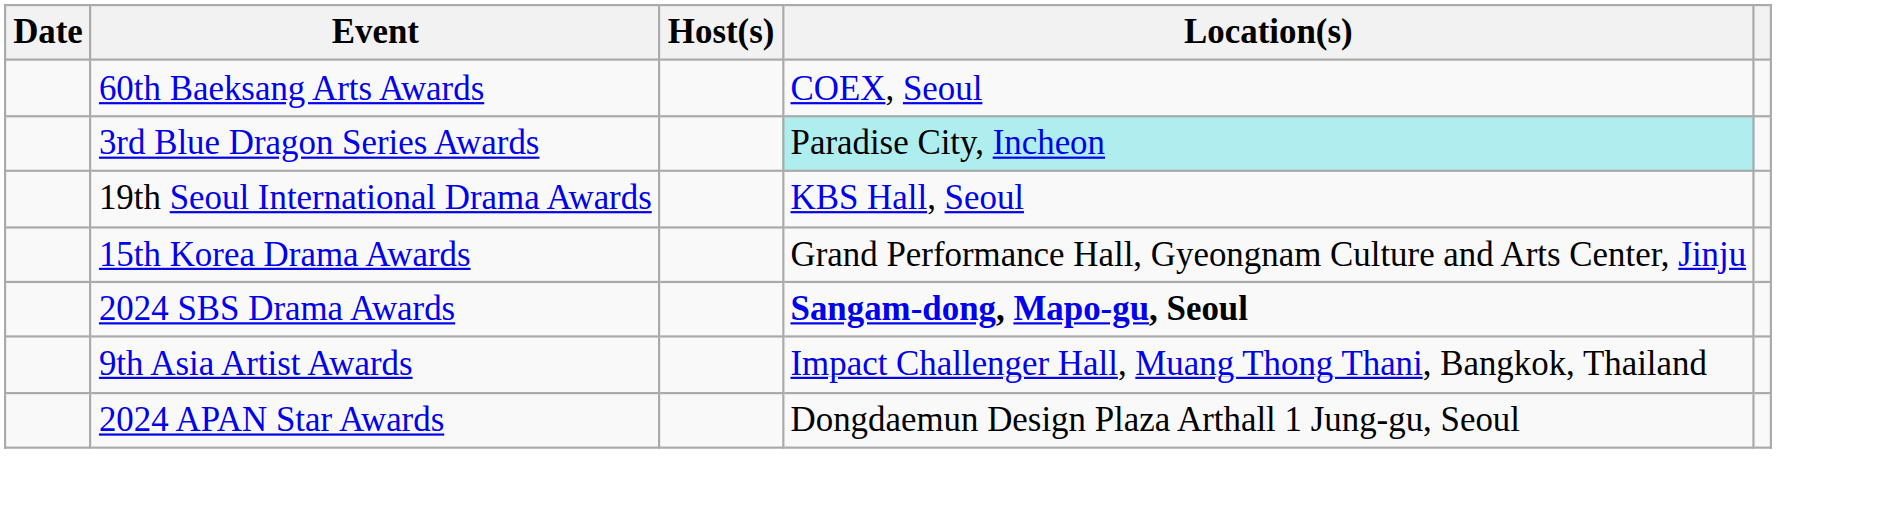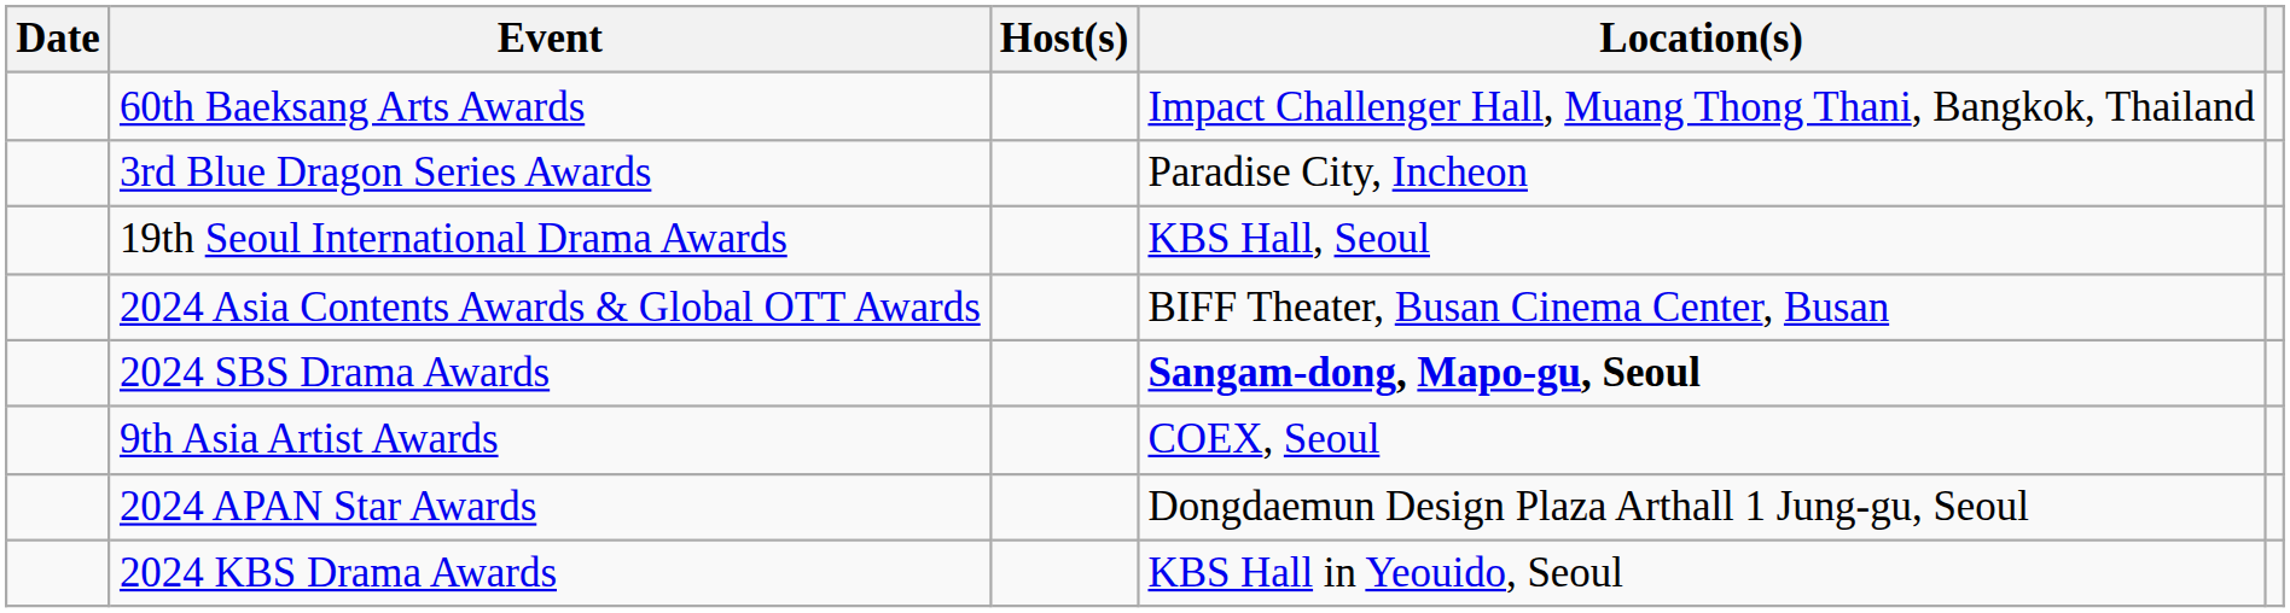60th Baeksang Arts Awards | Location(s): COEX, Seoul -> Impact Challenger Hall, Muang Thong Thani, Bangkok, Thailand
3rd Blue Dragon Series Awards | Location(s): paleturquoise background -> no background
+ row: 2024 Asia Contents Awards & Global OTT Awards | BIFF Theater, Busan Cinema Center, Busan
- row: 15th Korea Drama Awards | Grand Performance Hall, Gyeongnam Culture and Arts Center, Jinju
9th Asia Artist Awards | Location(s): Impact Challenger Hall, Muang Thong Thani, Bangkok, Thailand -> COEX, Seoul
+ row: 2024 KBS Drama Awards | KBS Hall in Yeouido, Seoul
